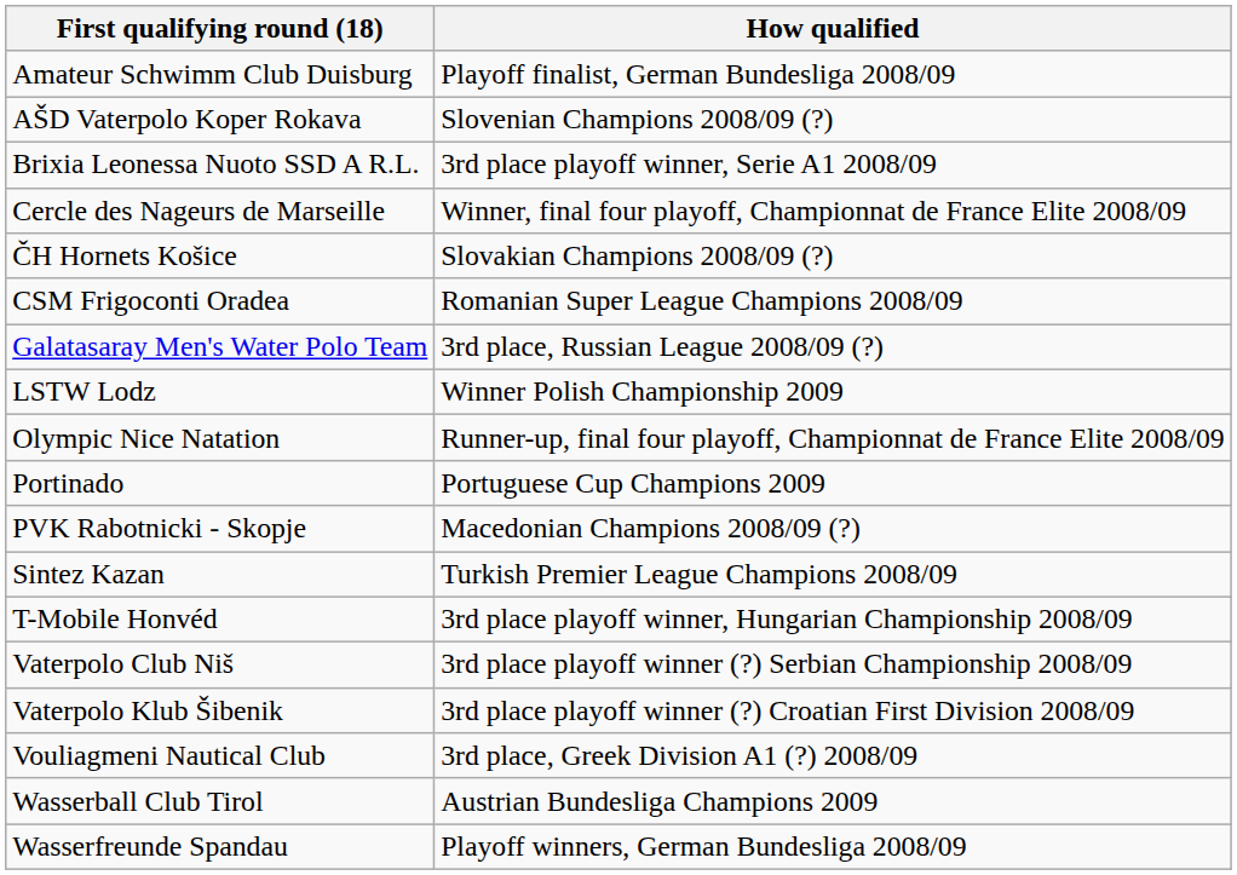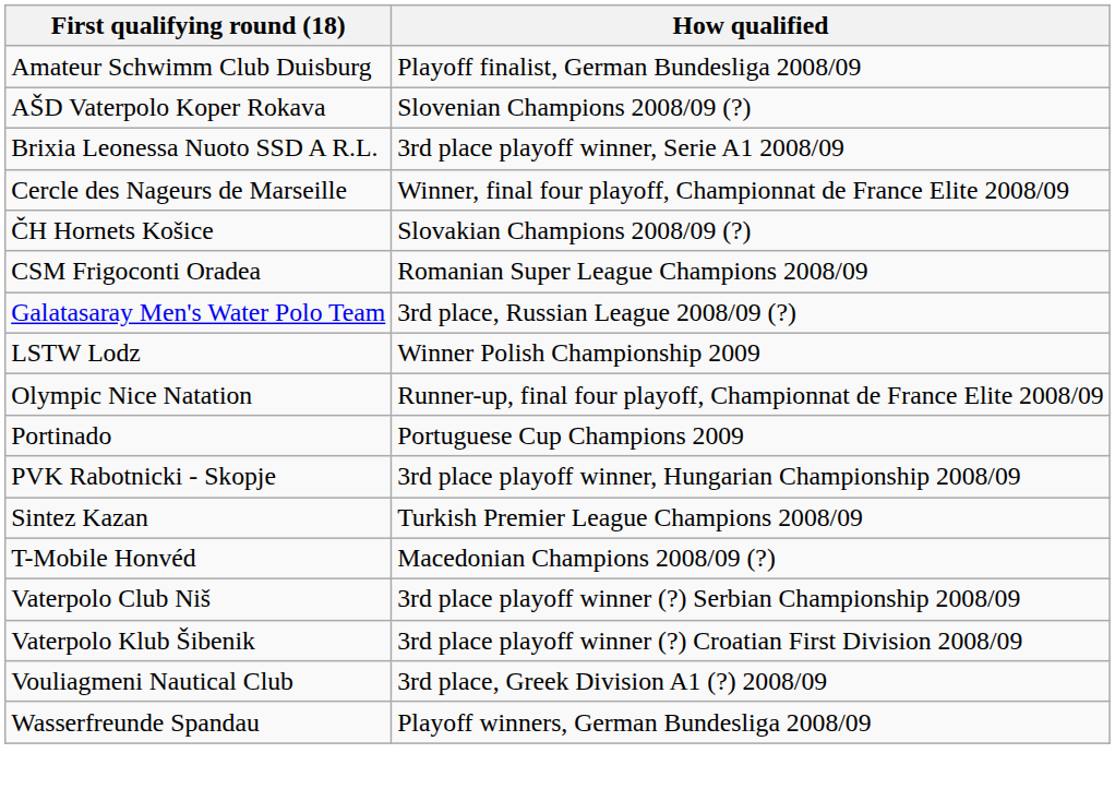PVK Rabotnicki - Skopje | How qualified: Macedonian Champions 2008/09 (?) -> 3rd place playoff winner, Hungarian Championship 2008/09
T-Mobile Honvéd | How qualified: 3rd place playoff winner, Hungarian Championship 2008/09 -> Macedonian Champions 2008/09 (?)
- row: Wasserball Club Tirol | Austrian Bundesliga Champions 2009
